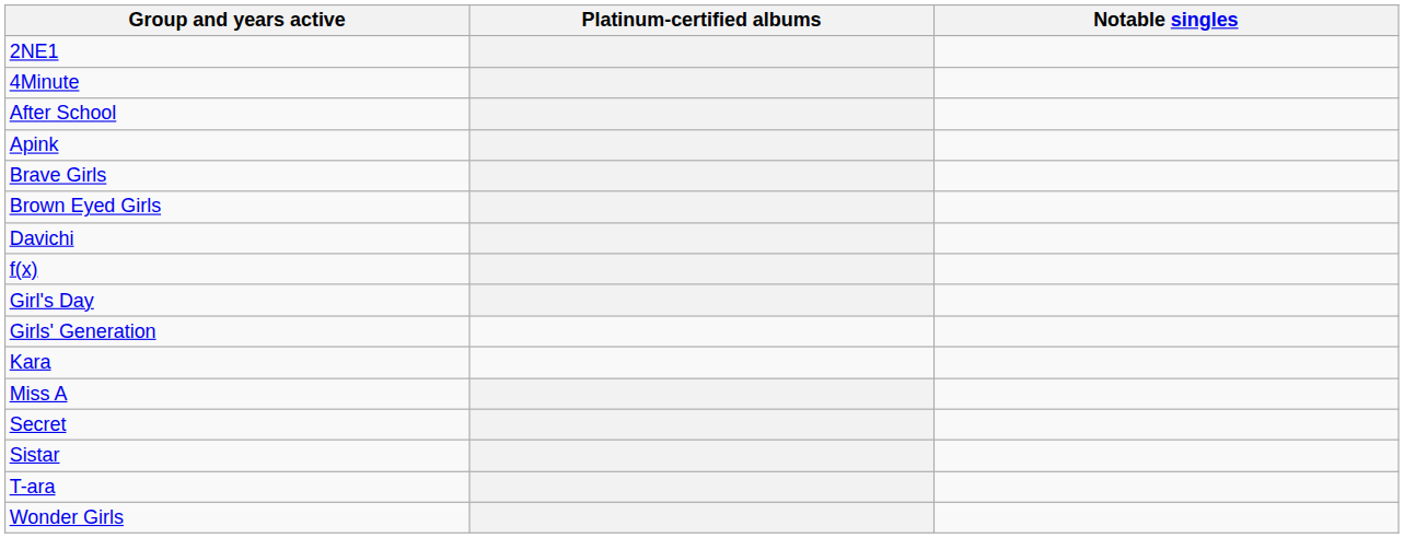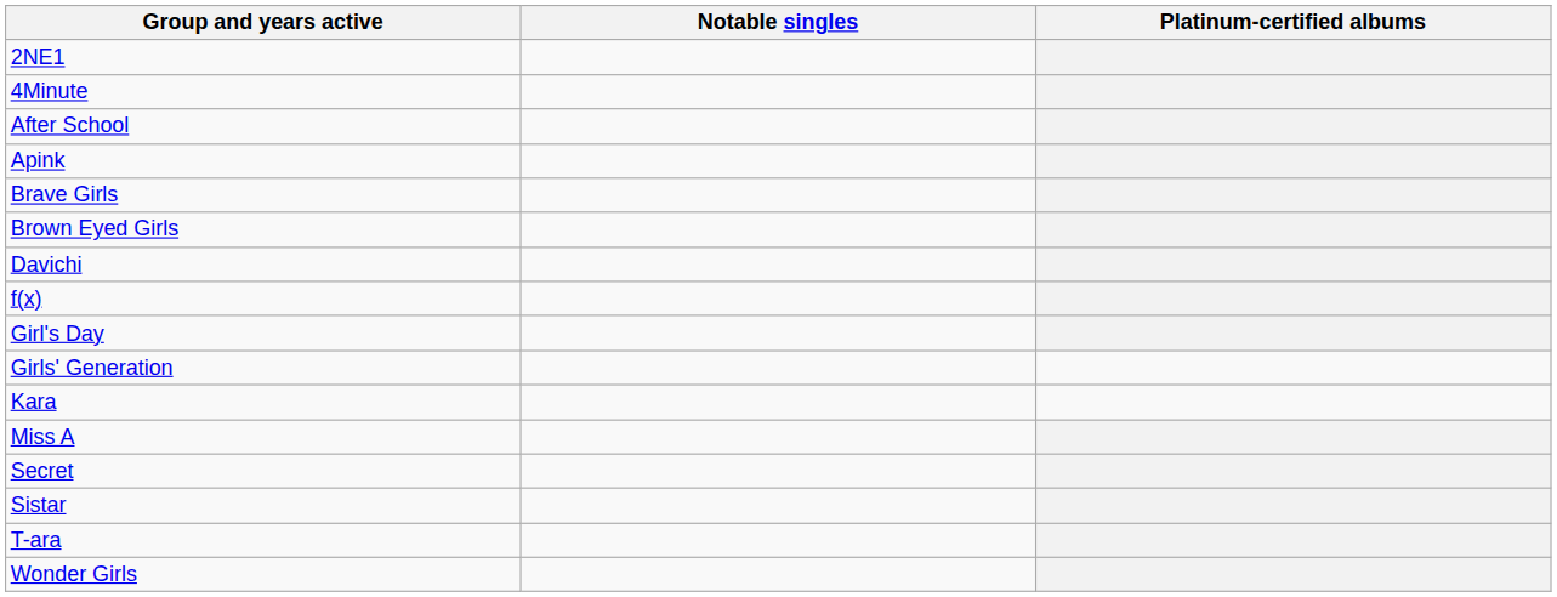columns swapped: Notable singles <-> Platinum-certified albums
